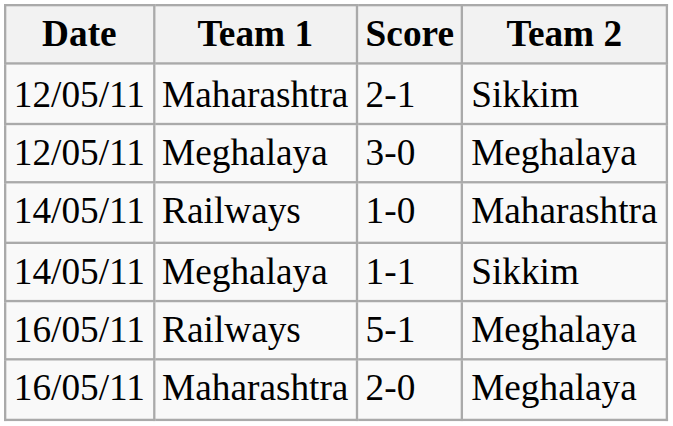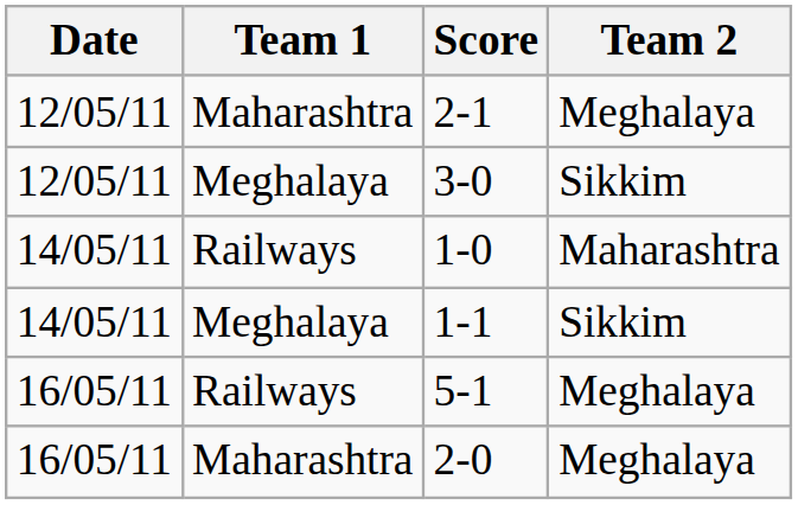2-1 | Team 2: Sikkim -> Meghalaya
3-0 | Team 2: Meghalaya -> Sikkim
